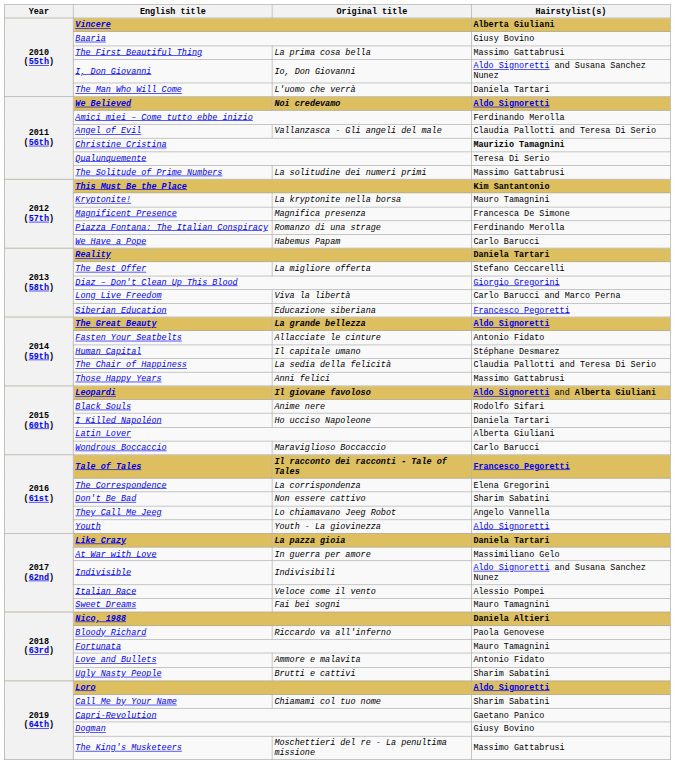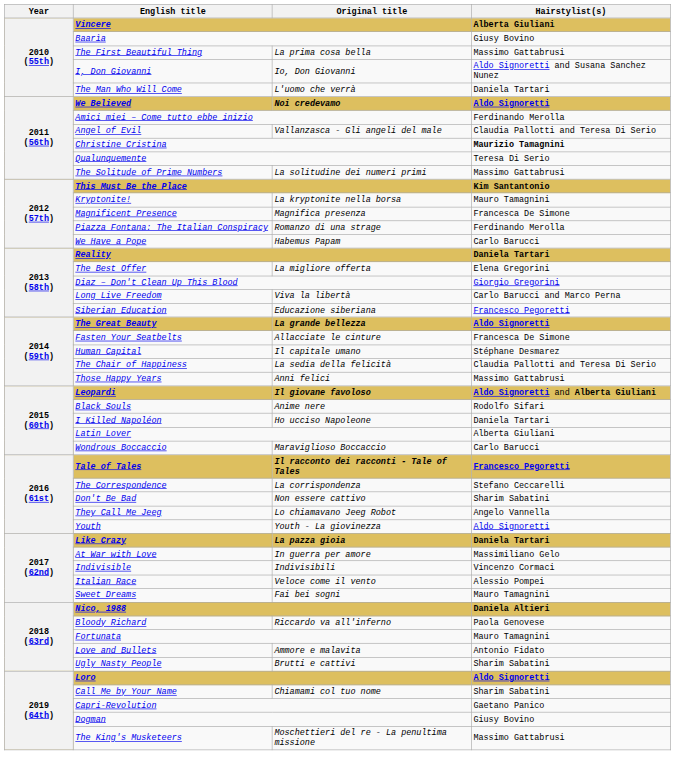The Best Offer | Hairstylist(s): Stefano Ceccarelli -> Elena Gregorini
Fasten Your Seatbelts | Hairstylist(s): Antonio Fidato -> Francesca De Simone
The Correspondence | Hairstylist(s): Elena Gregorini -> Stefano Ceccarelli
Indivisible | Hairstylist(s): Aldo Signoretti and Susana Sanchez Nunez -> Vincenzo Cormaci
